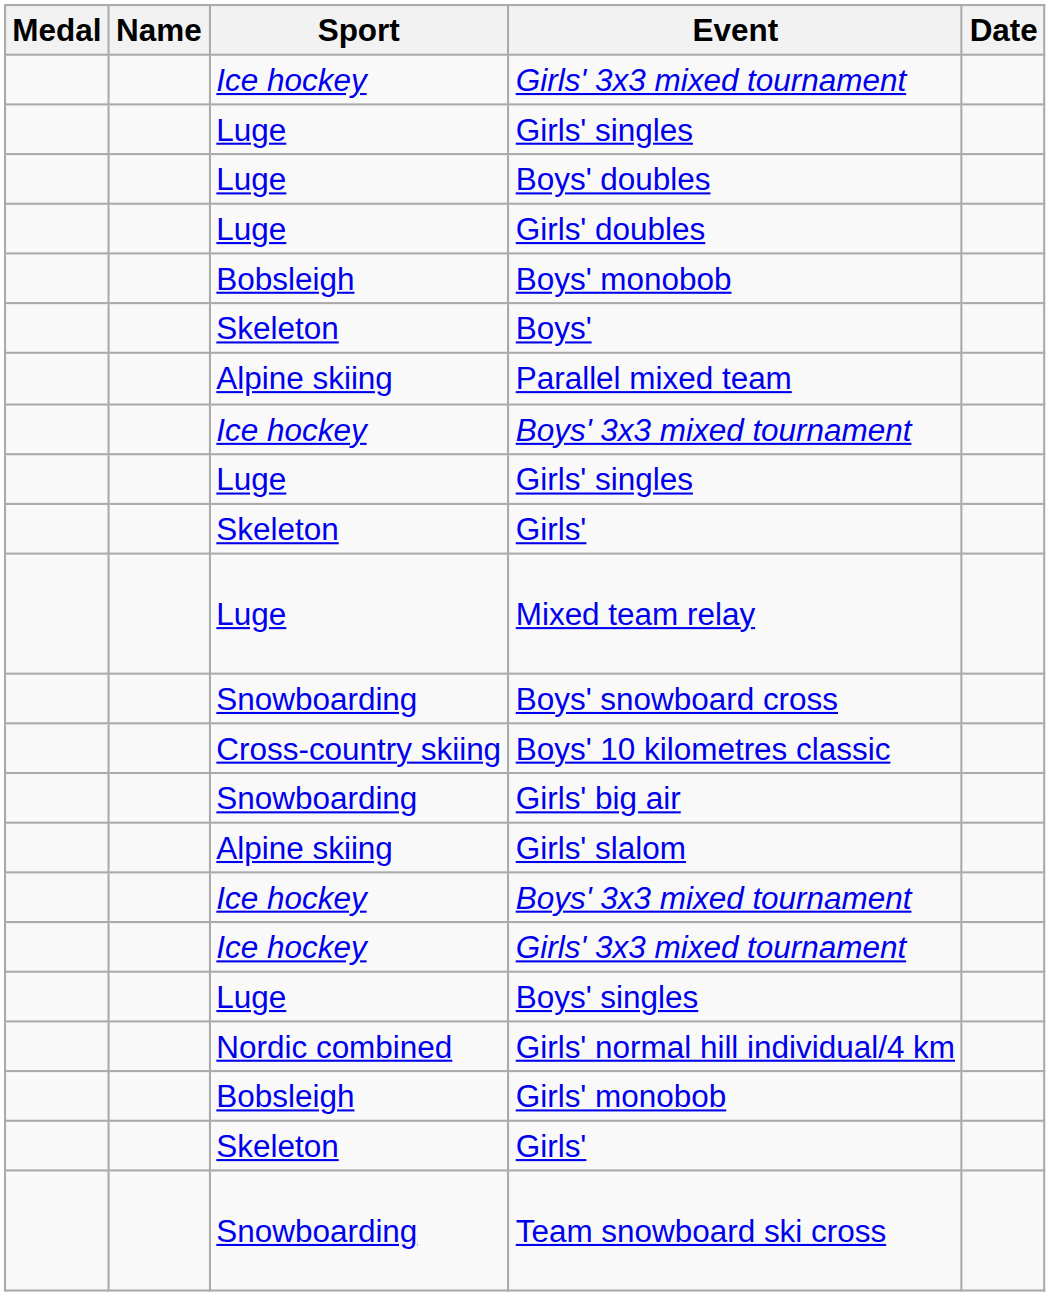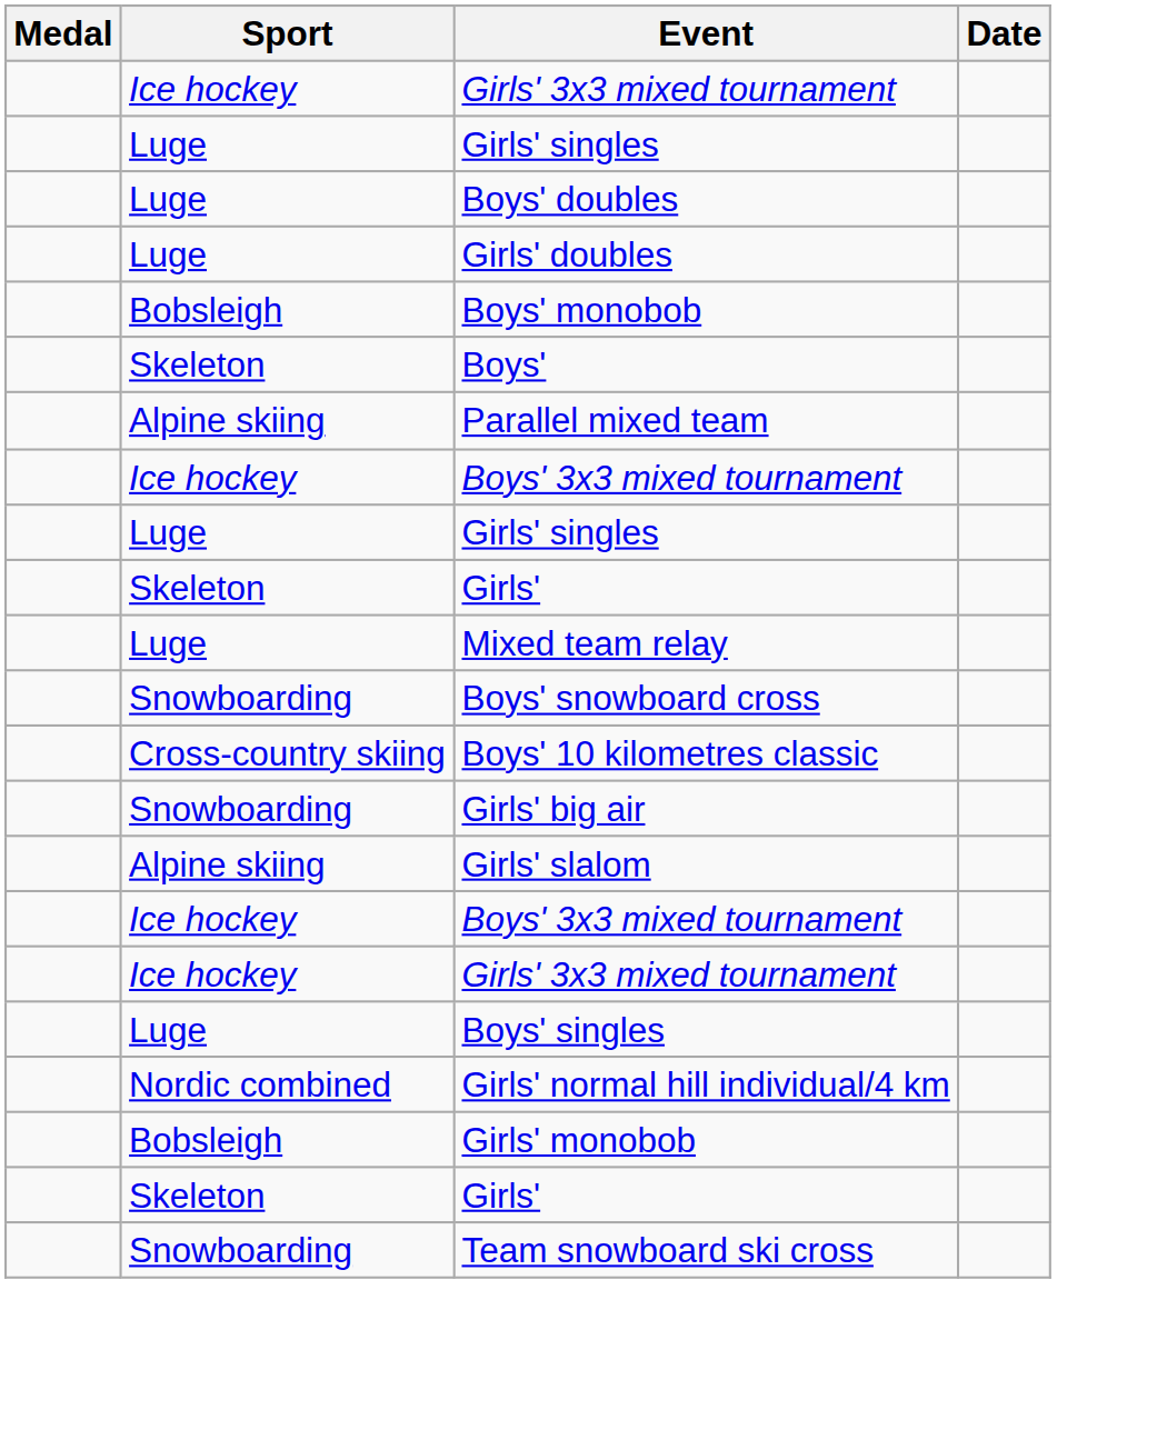- column: Name
